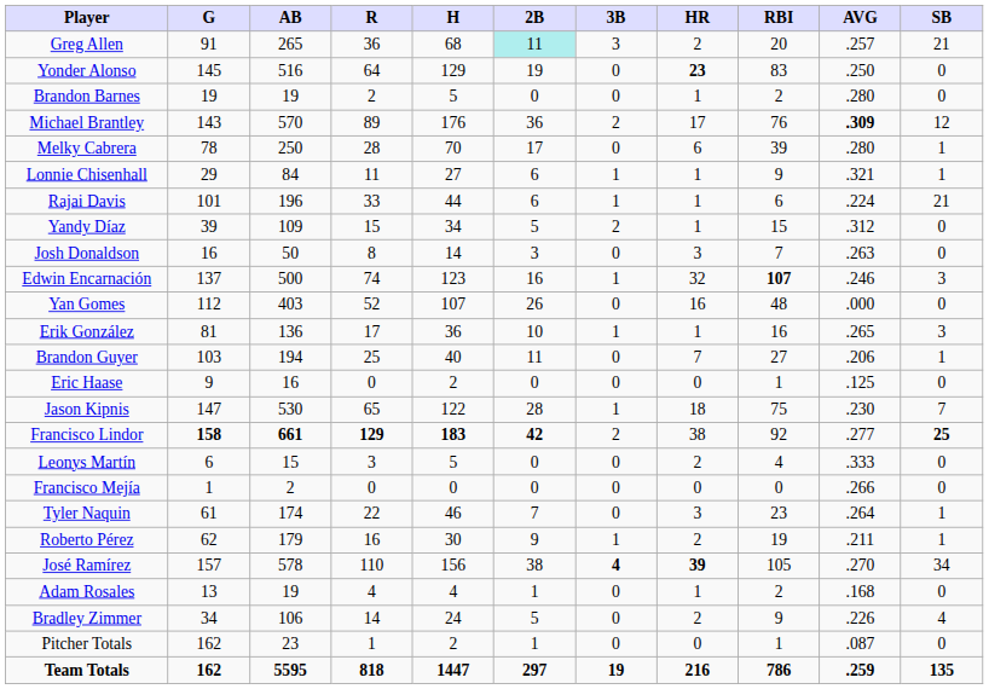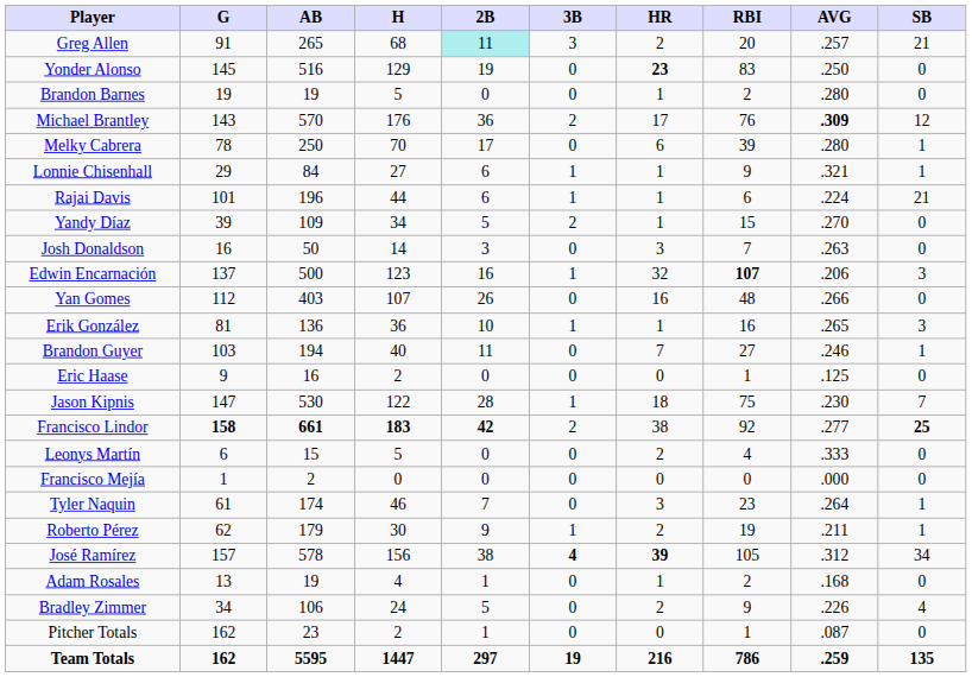- column: R | 36 | 64 | 2 | 89 | 28 | 11 | 33 | 15 | 8 | 74 | 52 | 17 | 25 | 0 | 65 | 129 | 3 | 0 | 22 | 16 | 110 | 4 | 14 | 1 | 818
Yandy Díaz | AVG: .312 -> .270
Edwin Encarnación | AVG: .246 -> .206
Yan Gomes | AVG: .000 -> .266
Brandon Guyer | AVG: .206 -> .246
Francisco Mejía | AVG: .266 -> .000
José Ramírez | AVG: .270 -> .312
